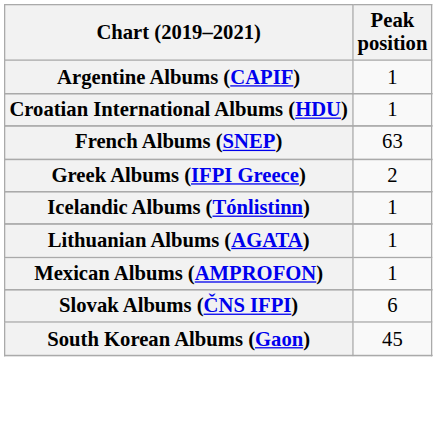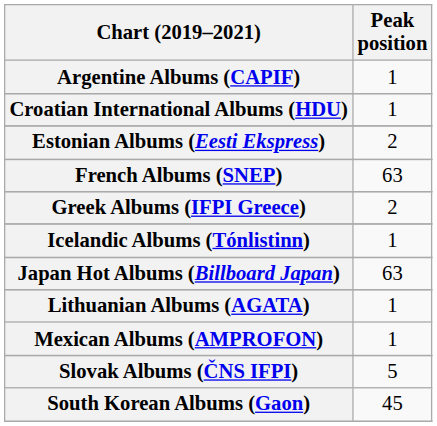+ row: Estonian Albums (Eesti Ekspress) | 2
+ row: Japan Hot Albums (Billboard Japan) | 63
Slovak Albums (ČNS IFPI) | Peak position: 6 -> 5
